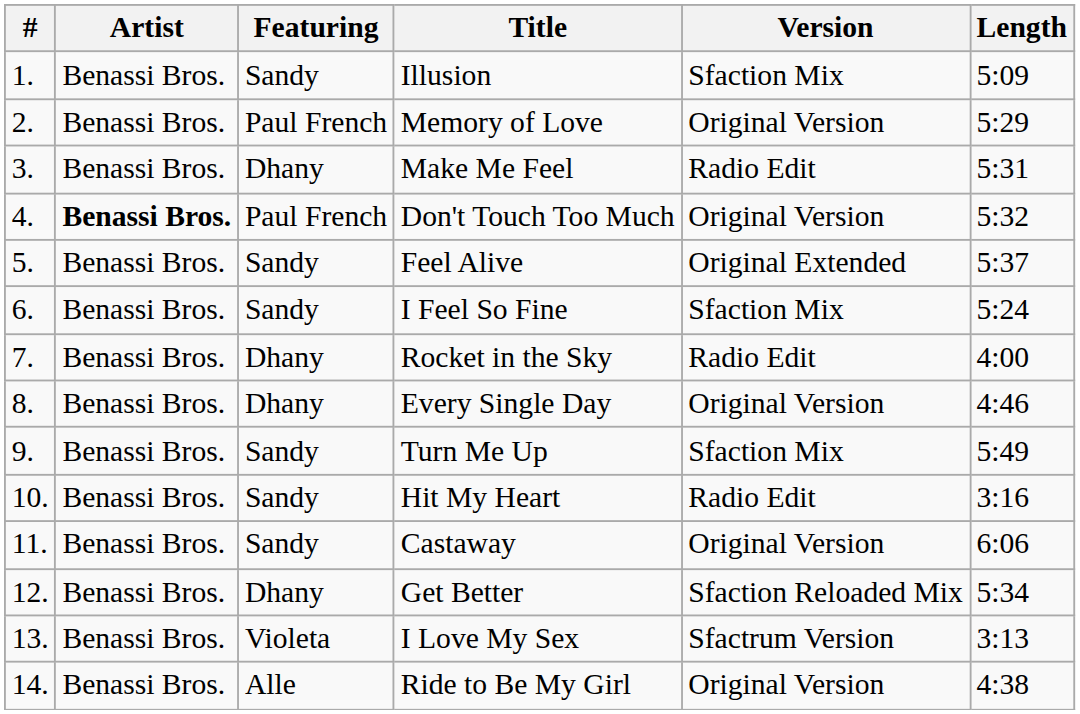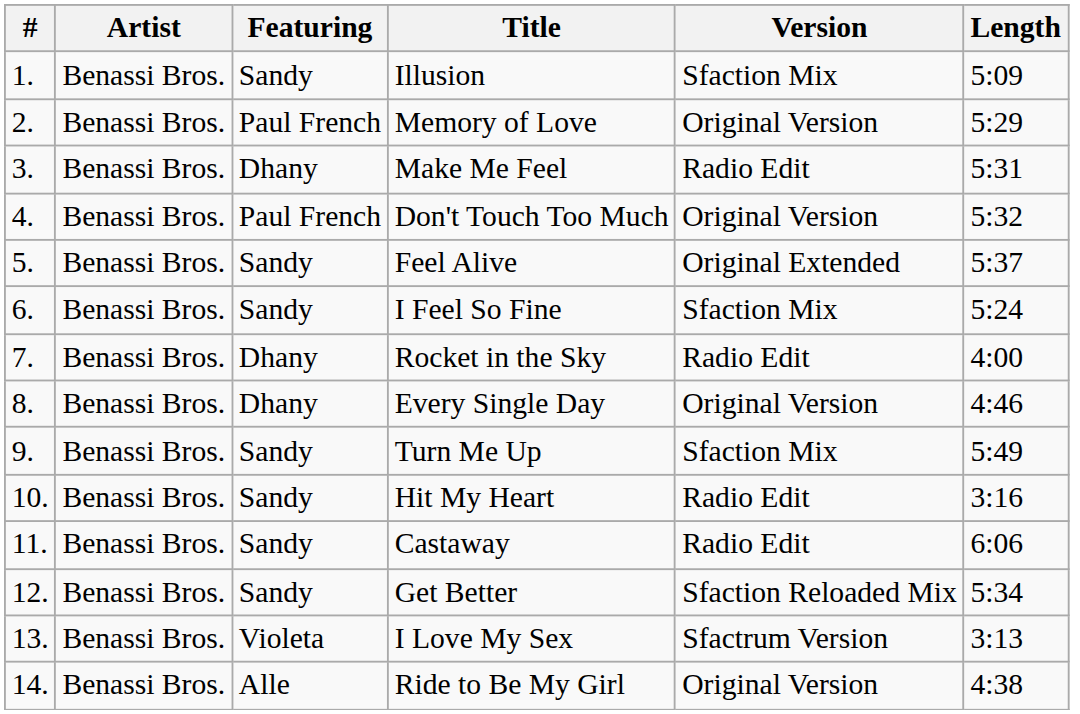Don't Touch Too Much | Artist: bold -> normal
Castaway | Version: Original Version -> Radio Edit
Get Better | Featuring: Dhany -> Sandy
